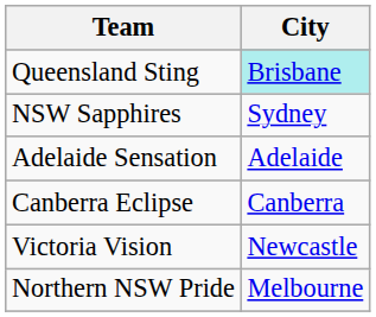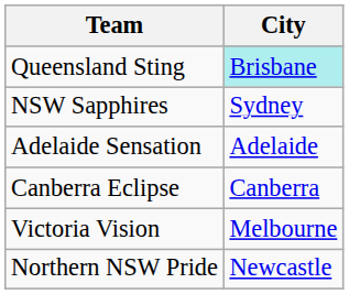Victoria Vision | City: Newcastle -> Melbourne
Northern NSW Pride | City: Melbourne -> Newcastle
